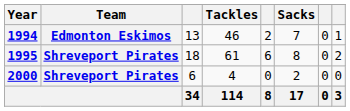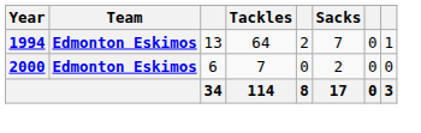1994 | Tackles: 46 -> 64
- row: 1995 | Shreveport Pirates | 18 | 61 | 6 | 8 | 0 | 2
2000 | Team: Shreveport Pirates -> Edmonton Eskimos
2000 | Tackles: 4 -> 7
